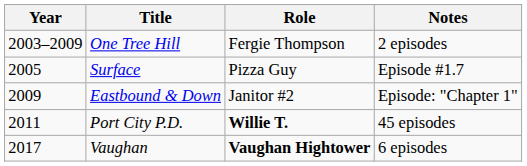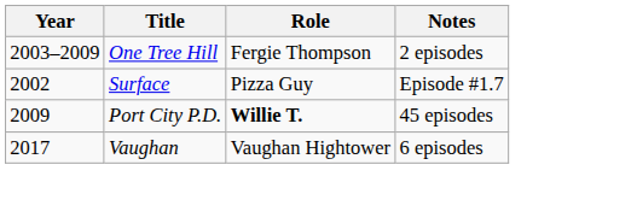Surface | Year: 2005 -> 2002
- row: 2009 | Eastbound & Down | Janitor #2 | Episode: "Chapter 1"
Port City P.D. | Year: 2011 -> 2009
Vaughan | Role: bold -> normal
